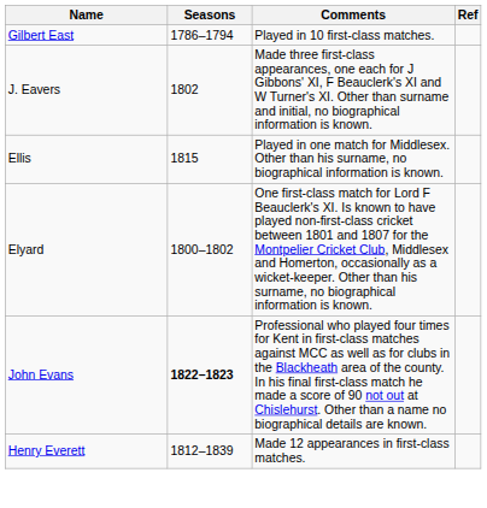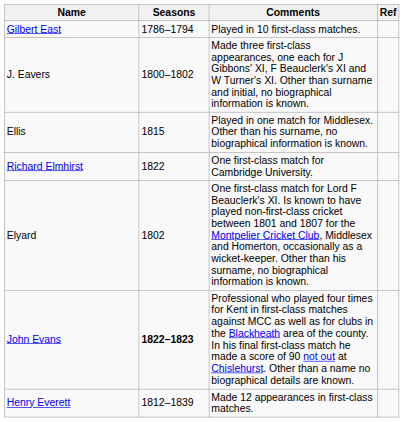J. Eavers | Seasons: 1802 -> 1800–1802
+ row: Richard Elmhirst | 1822 | One first-class match for Cambridge University.
Elyard | Seasons: 1800–1802 -> 1802
